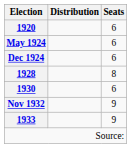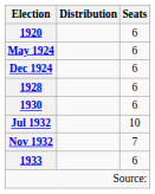1928 | Seats: 8 -> 6
+ row: Jul 1932 | 10
Nov 1932 | Seats: 9 -> 7
1933 | Seats: 9 -> 6
